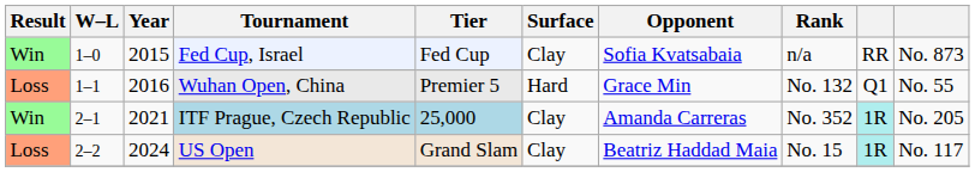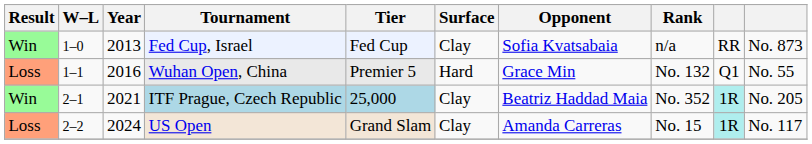Fed Cup, Israel | Year: 2015 -> 2013
ITF Prague, Czech Republic | Opponent: Amanda Carreras -> Beatriz Haddad Maia
US Open | Opponent: Beatriz Haddad Maia -> Amanda Carreras
